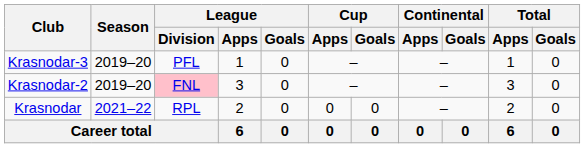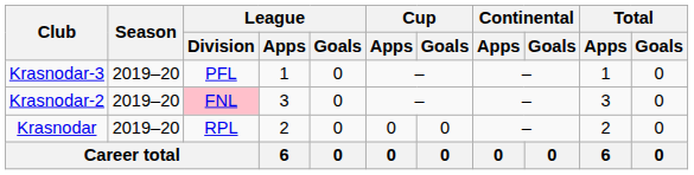Krasnodar | Season: 2021–22 -> 2019–20
